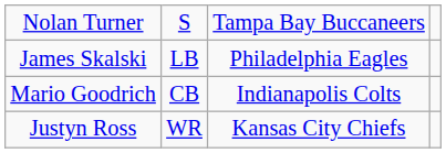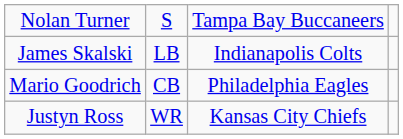James Skalski | column 3: Philadelphia Eagles -> Indianapolis Colts
Mario Goodrich | column 3: Indianapolis Colts -> Philadelphia Eagles
